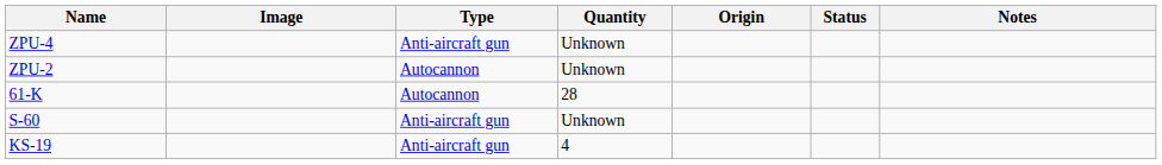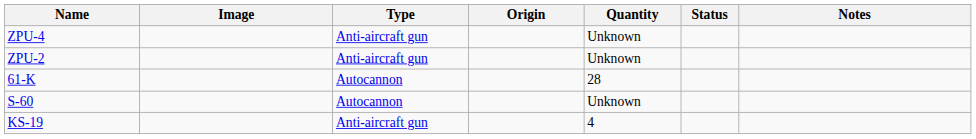columns swapped: Origin <-> Quantity
ZPU-2 | Type: Autocannon -> Anti-aircraft gun
S-60 | Type: Anti-aircraft gun -> Autocannon
